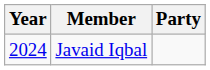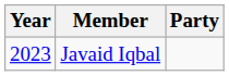Javaid Iqbal | Year: 2024 -> 2023
